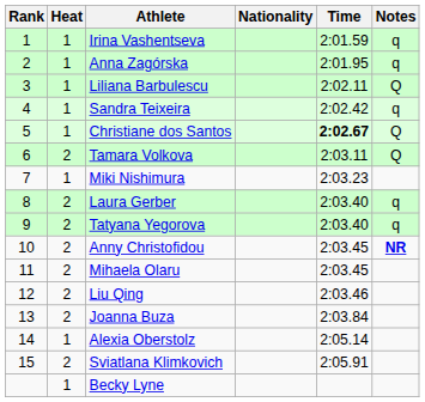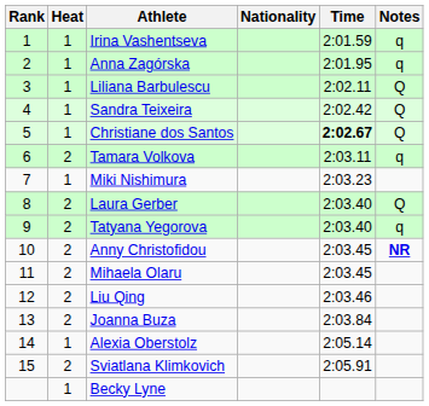Sandra Teixeira | Notes: q -> Q
Tamara Volkova | Notes: Q -> q
Laura Gerber | Notes: q -> Q
